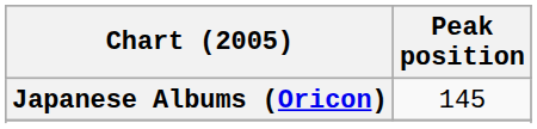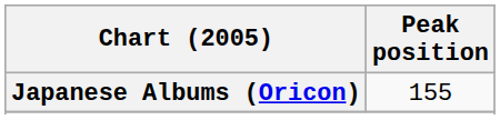Japanese Albums (Oricon) | Peak position: 145 -> 155
